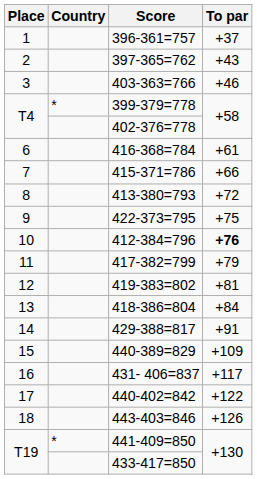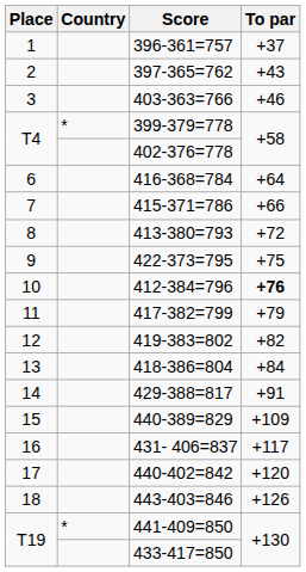416-368=784 | To par: +61 -> +64
419-383=802 | To par: +81 -> +82
440-402=842 | To par: +122 -> +120
